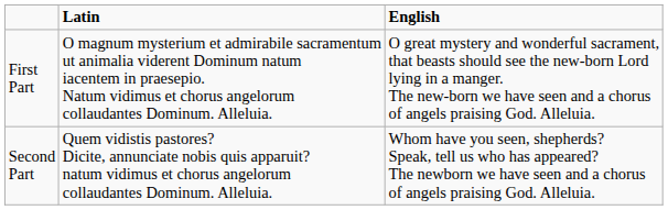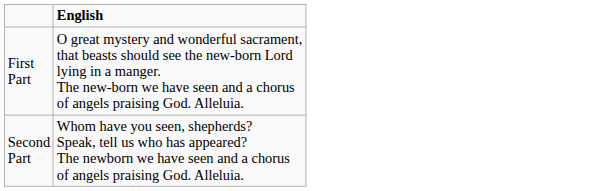- column: Latin | O magnum mysterium et admirabile sacramentum ut animalia viderent Dominum natum iacentem in praesepio. Natum vidimus et chorus angelorum collaudantes Dominum. Alleluia. | Quem vidistis pastores? Dicite, annunciate nobis quis apparuit? natum vidimus et chorus angelorum collaudantes Dominum. Alleluia.
